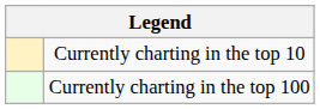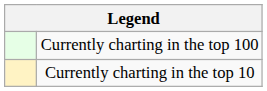rows swapped: Currently charting in the top 100 <-> Currently charting in the top 10
